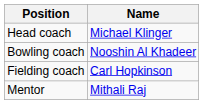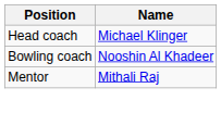- row: Fielding coach | Carl Hopkinson
